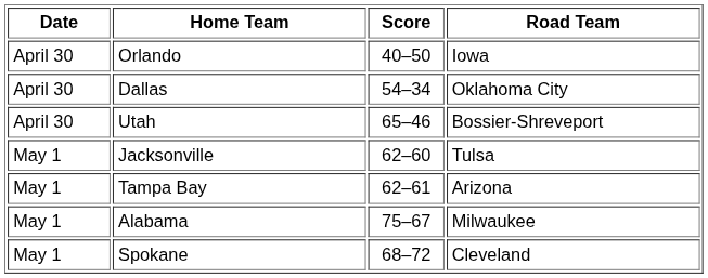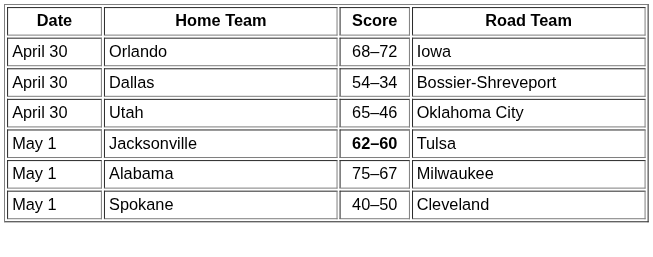Orlando | Score: 40–50 -> 68–72
Dallas | Road Team: Oklahoma City -> Bossier-Shreveport
Utah | Road Team: Bossier-Shreveport -> Oklahoma City
Jacksonville | Score: normal -> bold
- row: May 1 | Tampa Bay | 62–61 | Arizona
Spokane | Score: 68–72 -> 40–50
